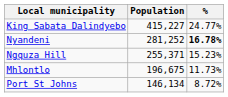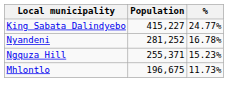Nyandeni | %: bold -> normal
- row: Port St Johns | 146,134 | 8.72%
